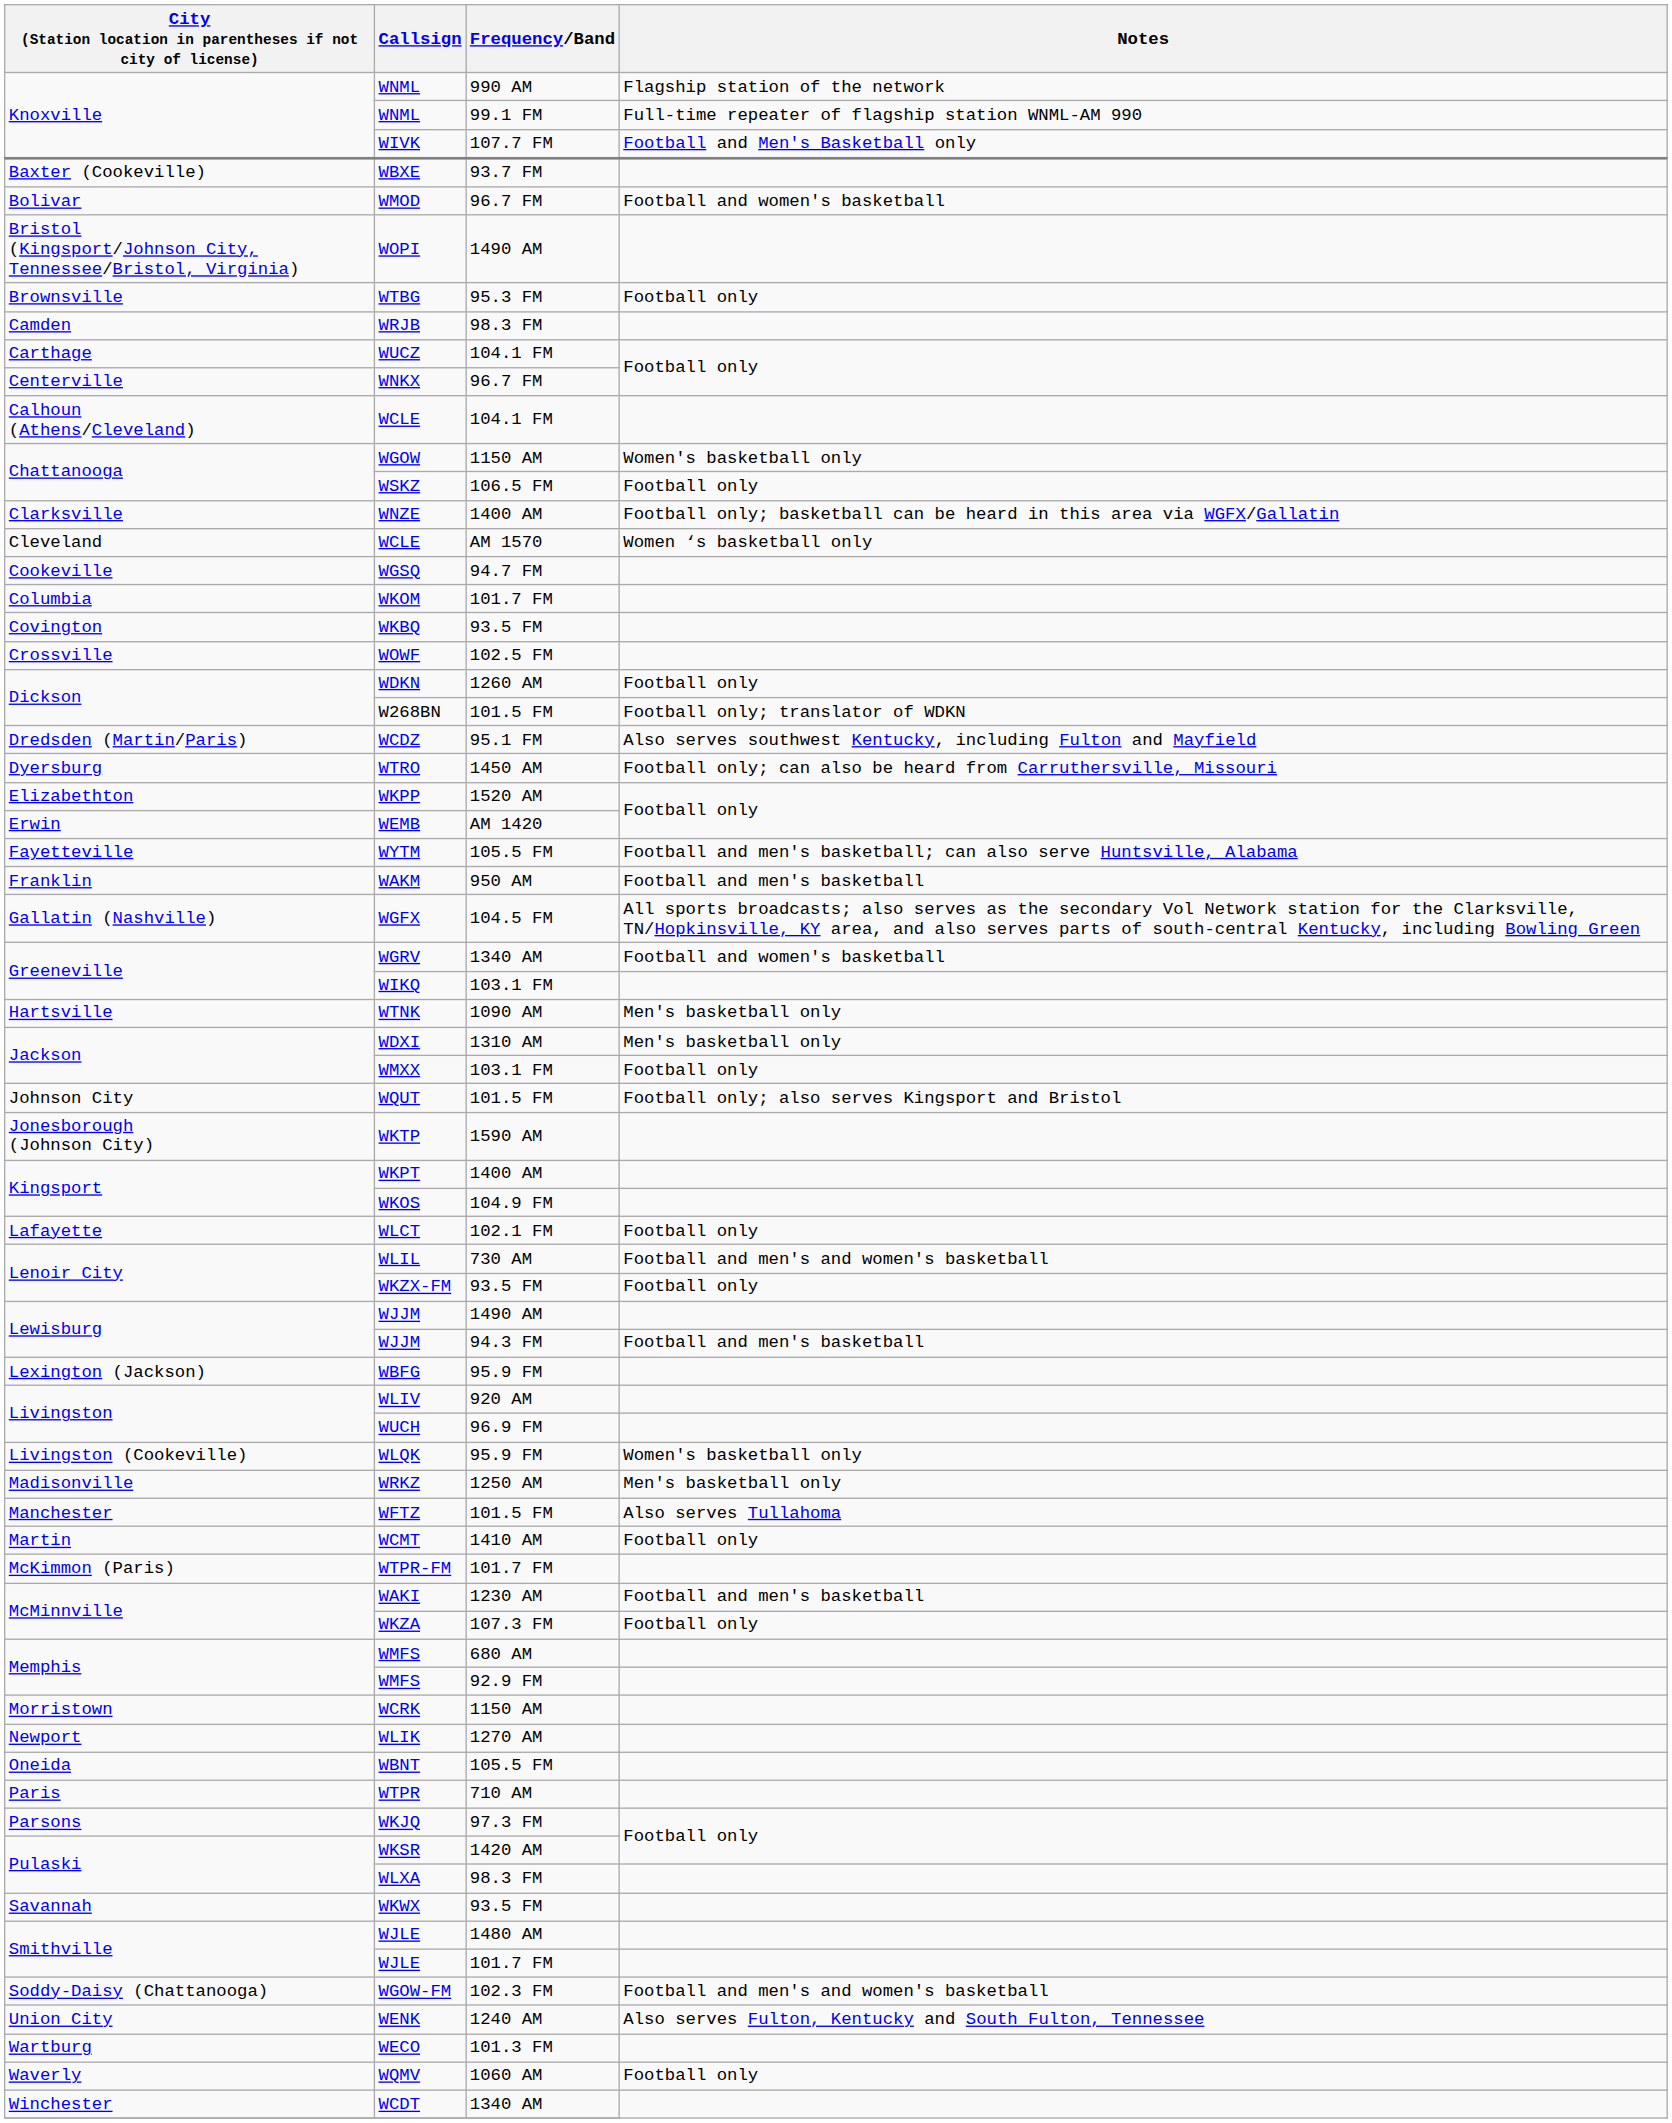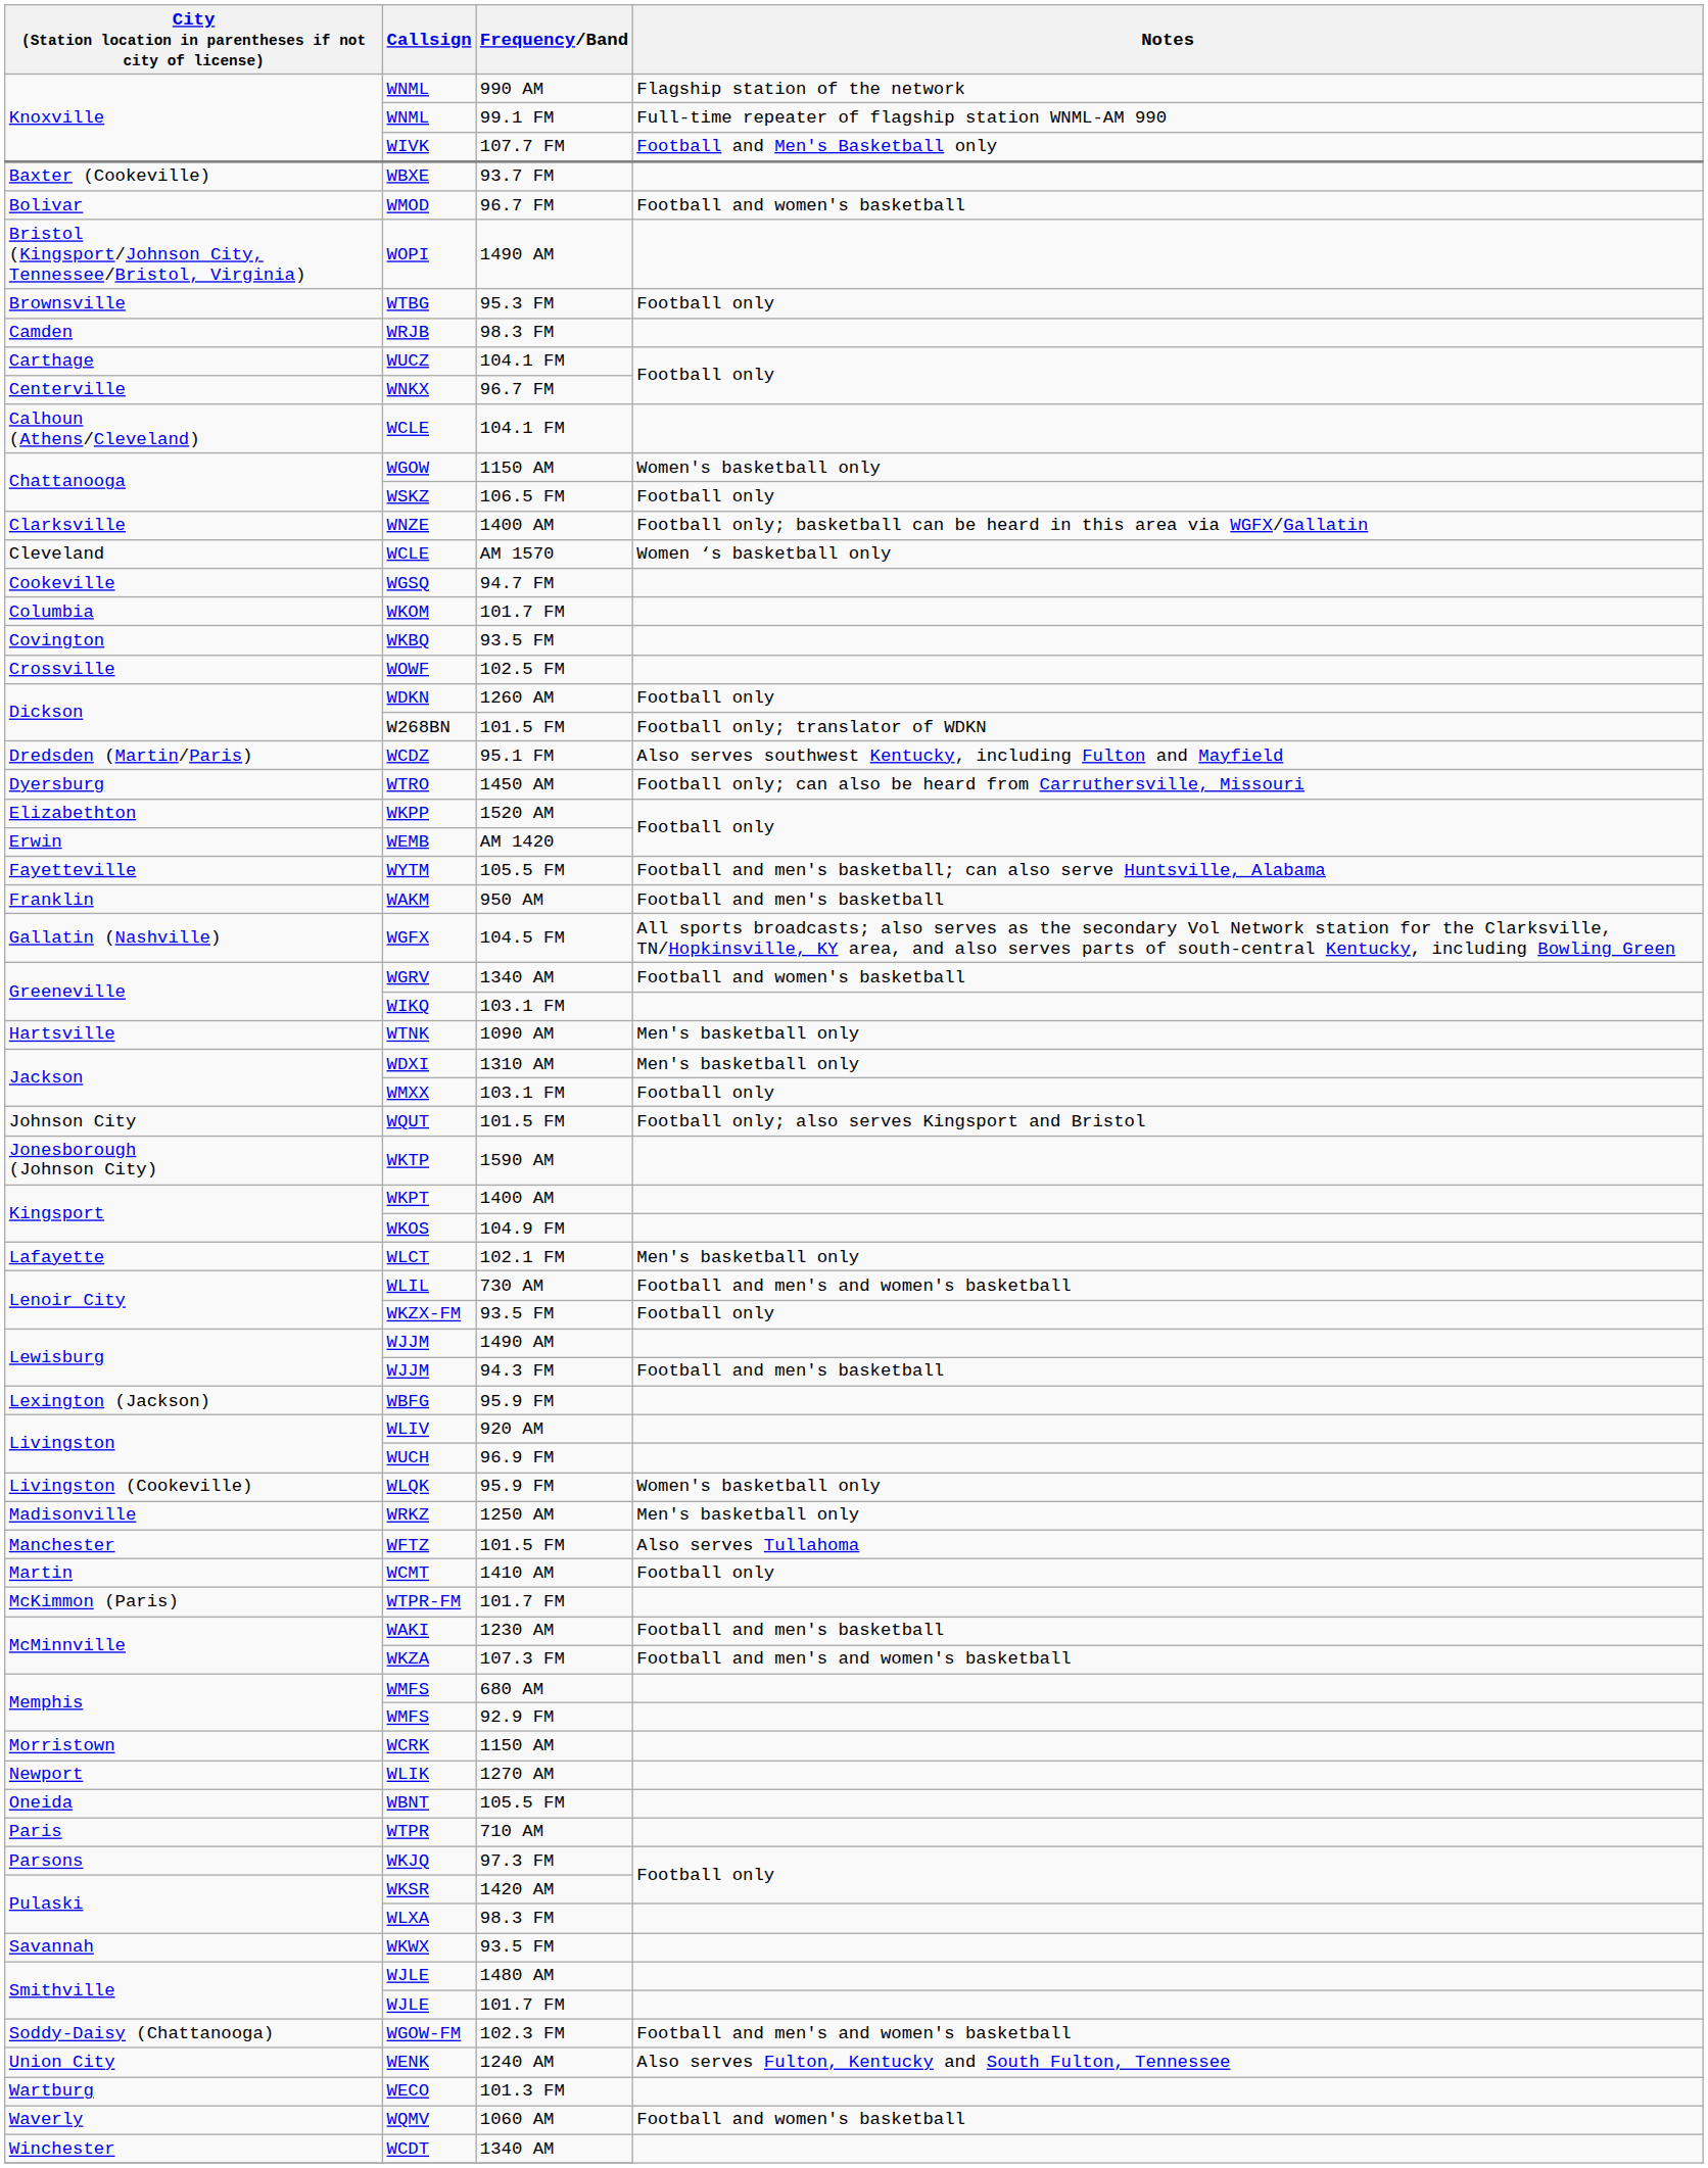WLCT | Notes: Football only -> Men's basketball only
WKZA | Notes: Football only -> Football and men's and women's basketball
WQMV | Notes: Football only -> Football and women's basketball
